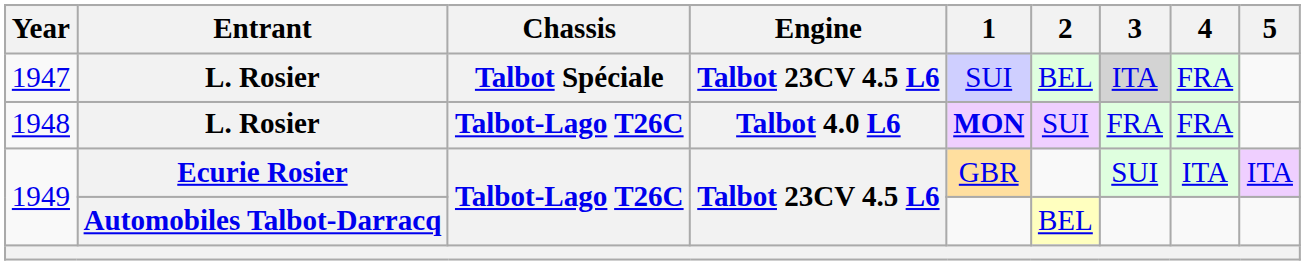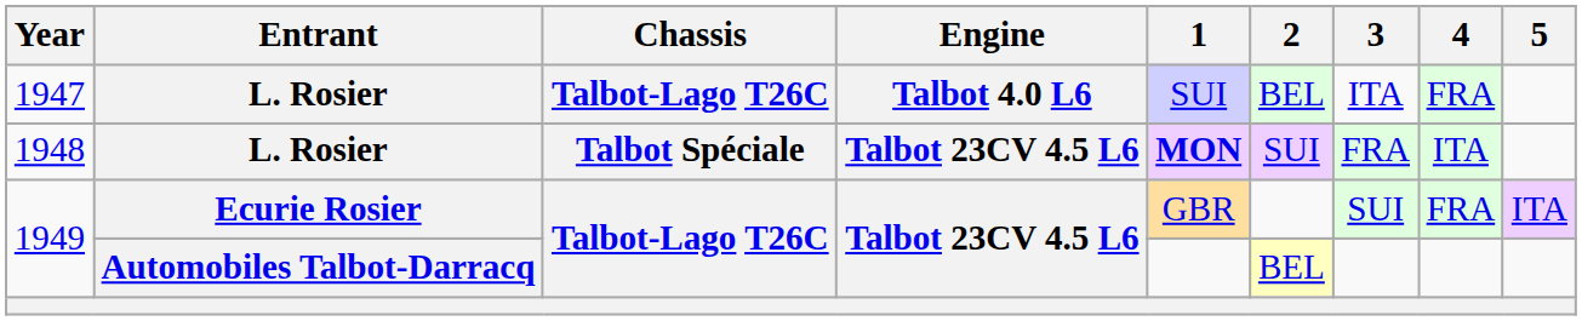1947 | Chassis: Talbot Spéciale -> Talbot-Lago T26C
1947 | Engine: Talbot 23CV 4.5 L6 -> Talbot 4.0 L6
1947 | 3: lightgrey background -> no background
1948 | Chassis: Talbot-Lago T26C -> Talbot Spéciale
1948 | Engine: Talbot 4.0 L6 -> Talbot 23CV 4.5 L6
1948 | 4: FRA -> ITA
1949 / Ecurie Rosier | 4: ITA -> FRA
